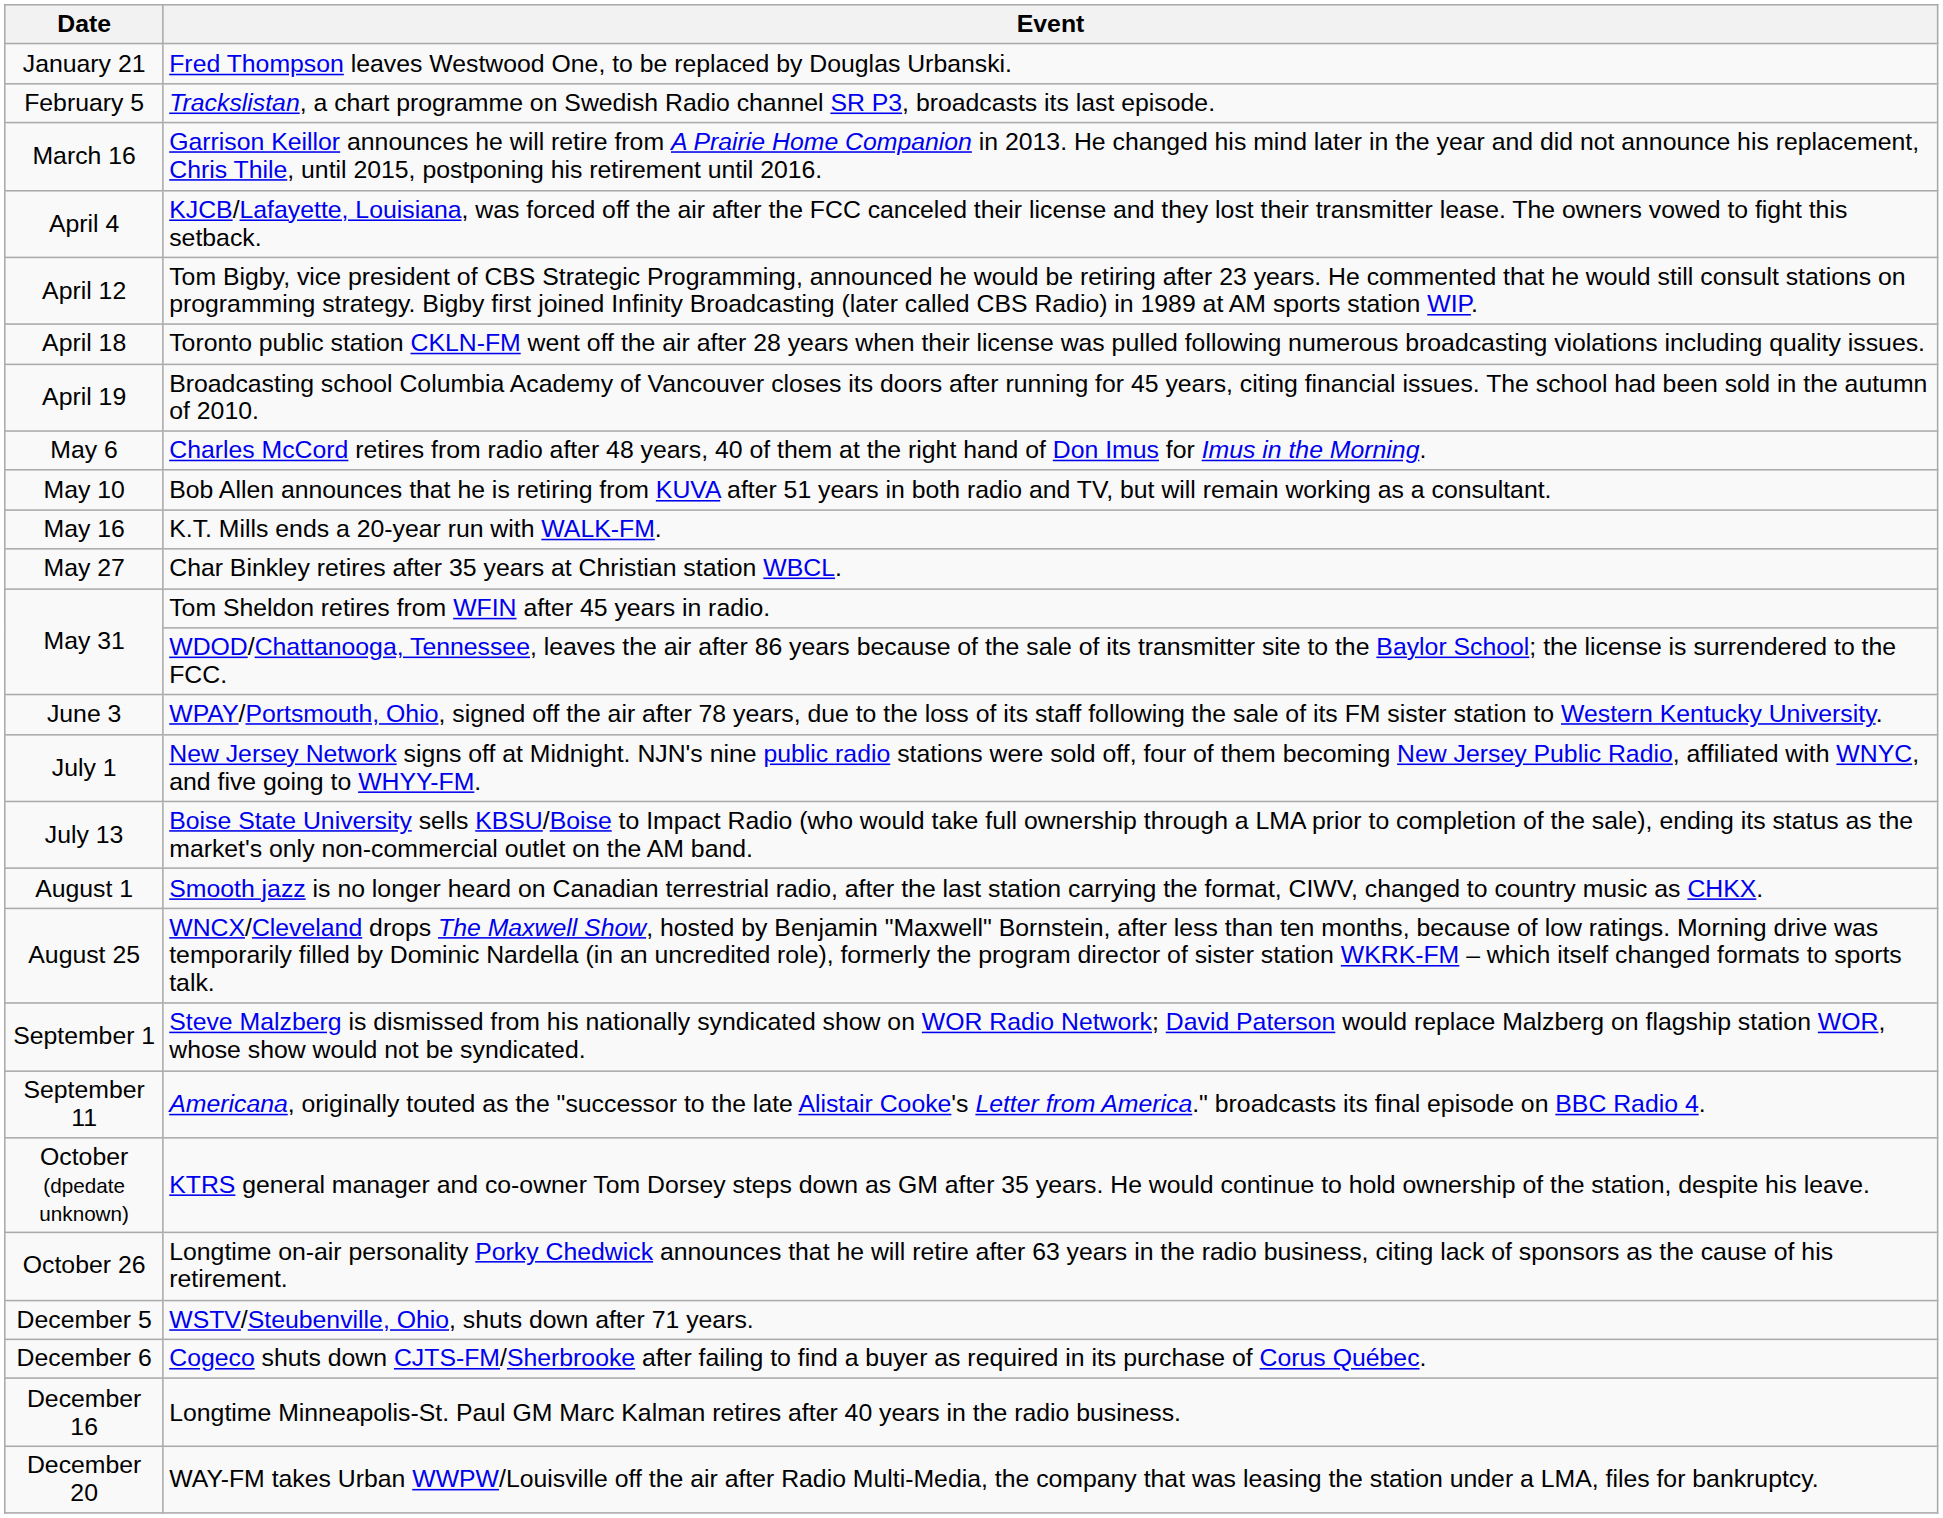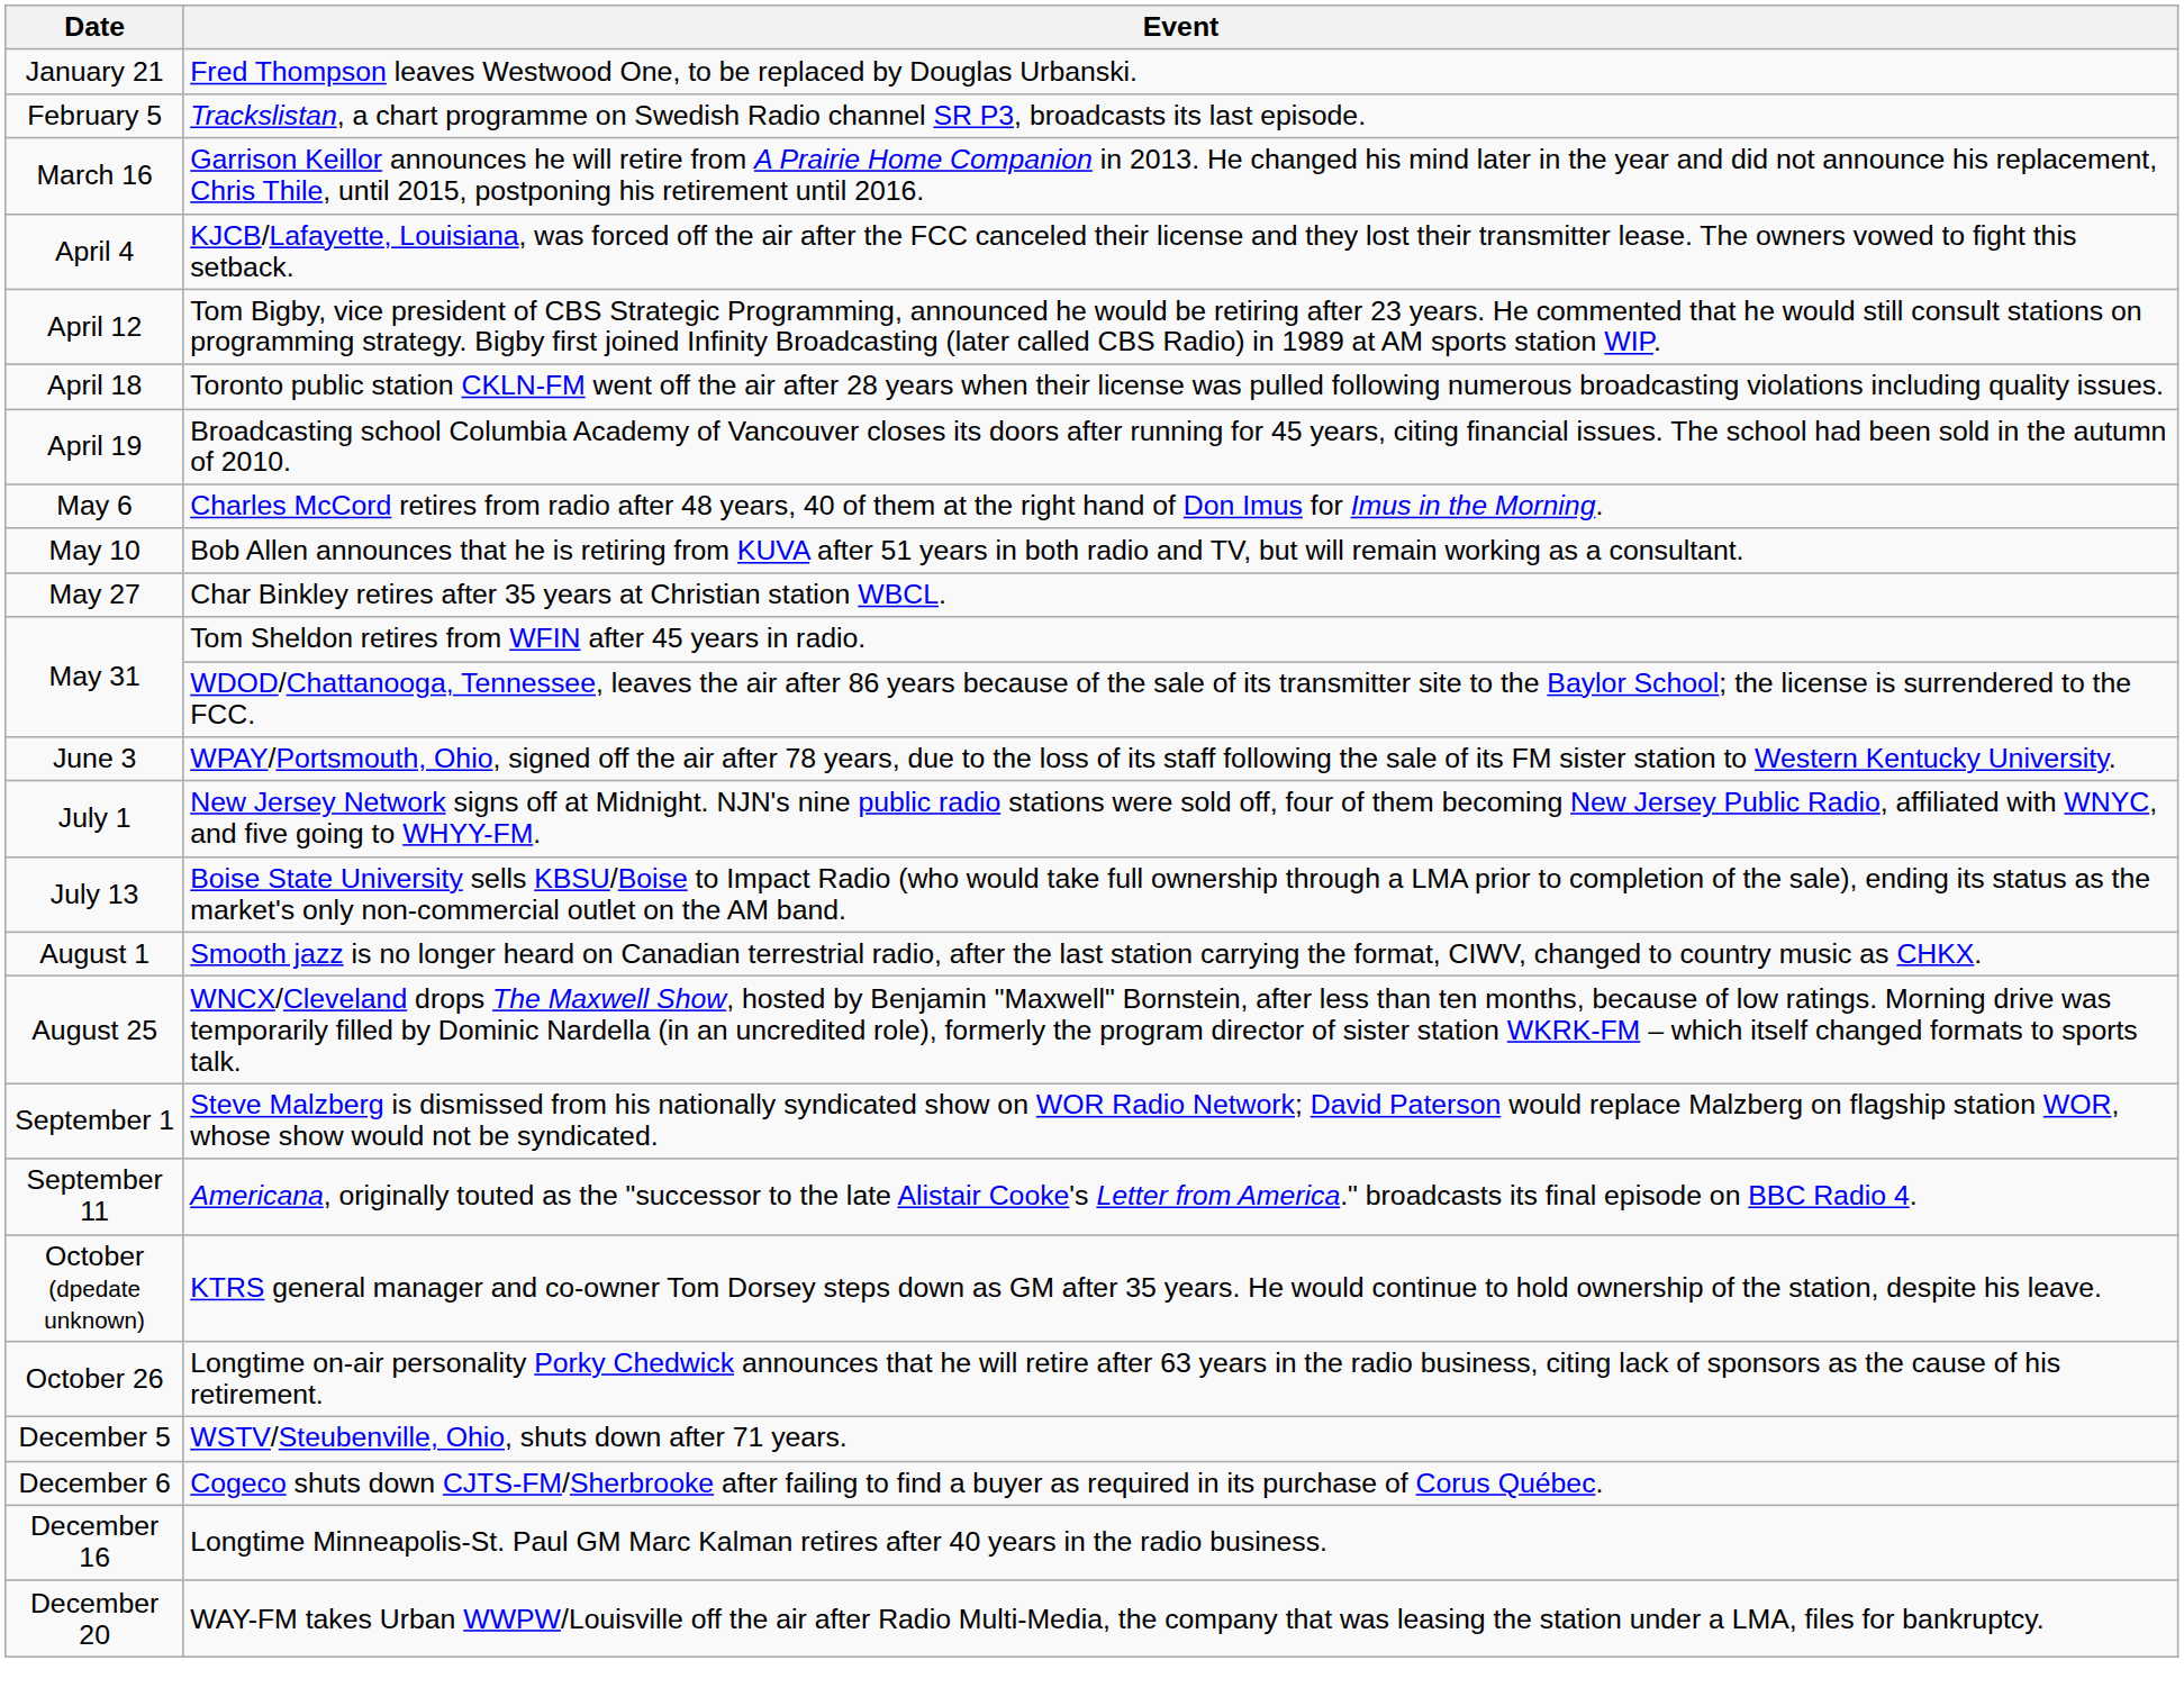- row: May 16 | K.T. Mills ends a 20-year run with WALK-FM.
